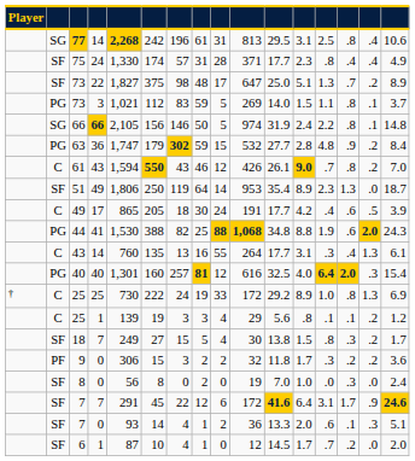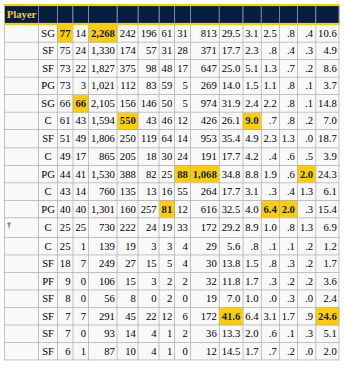75 | column 15: .4 -> .3
73 / 22 | column 16: 8.9 -> 8.6
- row: PG | 63 | 36 | 1,747 | 179 | 302 | 59 | 15 | 532 | 27.7 | 2.8 | 4.8 | .9 | .2 | 8.4
51 | column 12: 8.9 -> 4.9
9 | column 5: 306 -> 106
